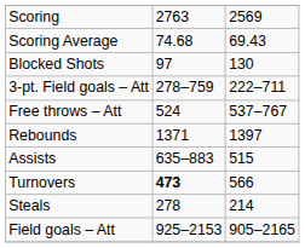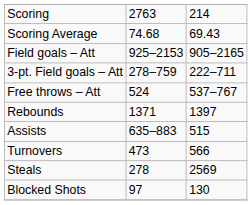Scoring | column 3: 2569 -> 214
rows swapped: Field goals – Att <-> Blocked Shots
Turnovers | column 2: bold -> normal
Steals | column 3: 214 -> 2569
